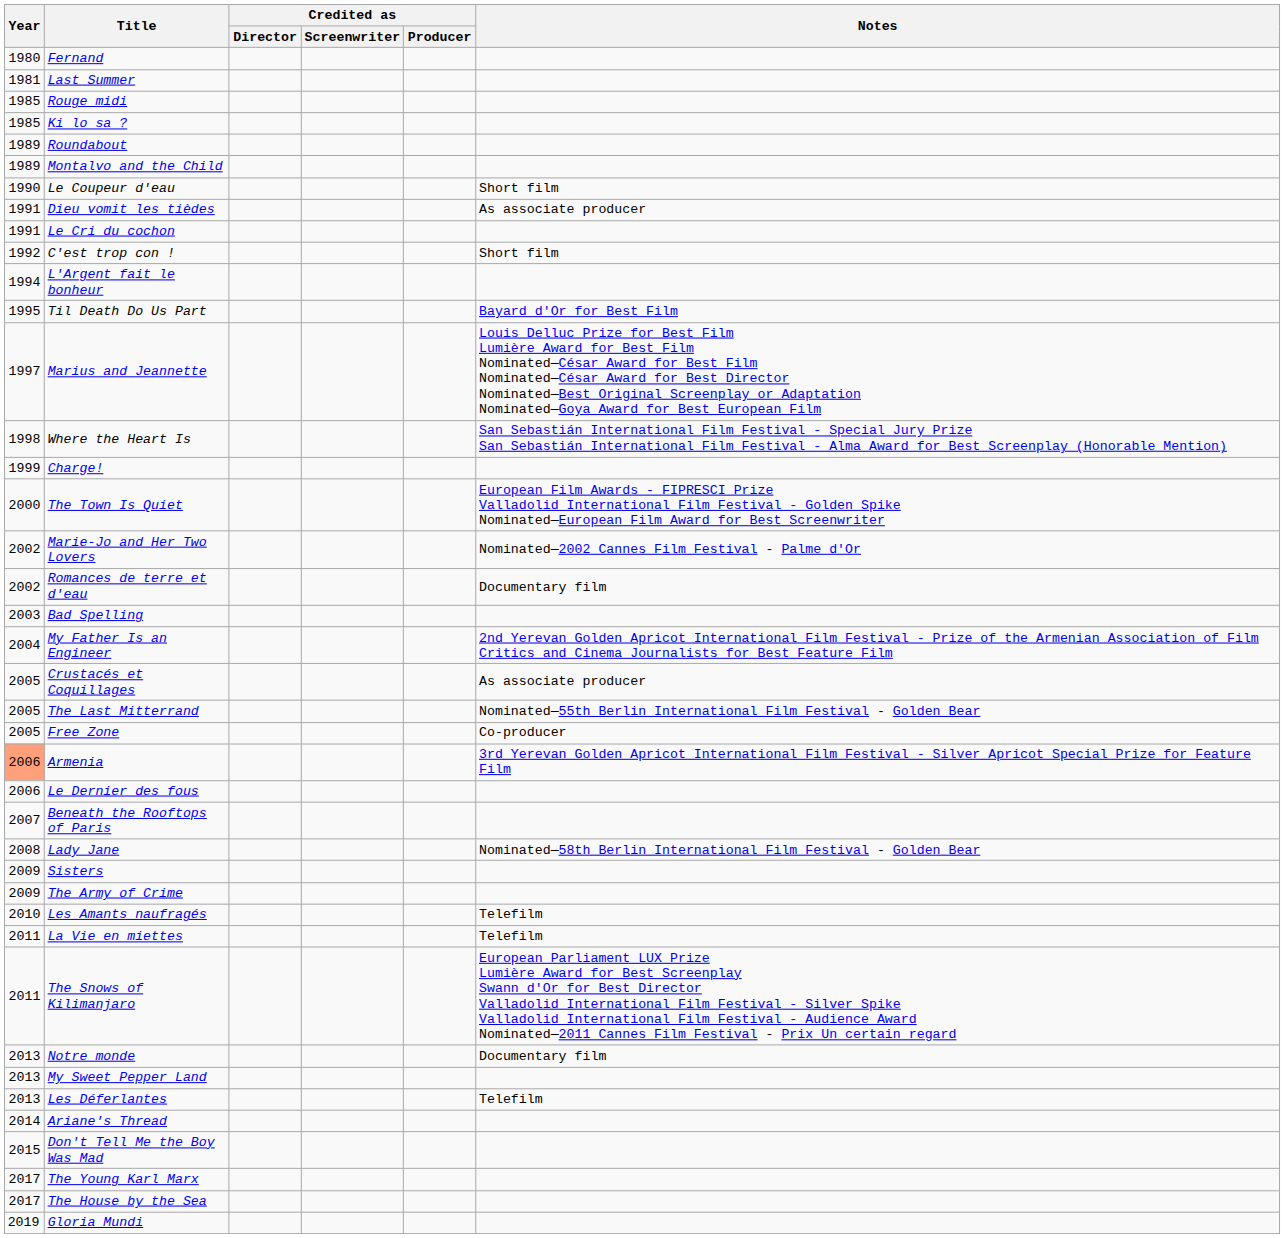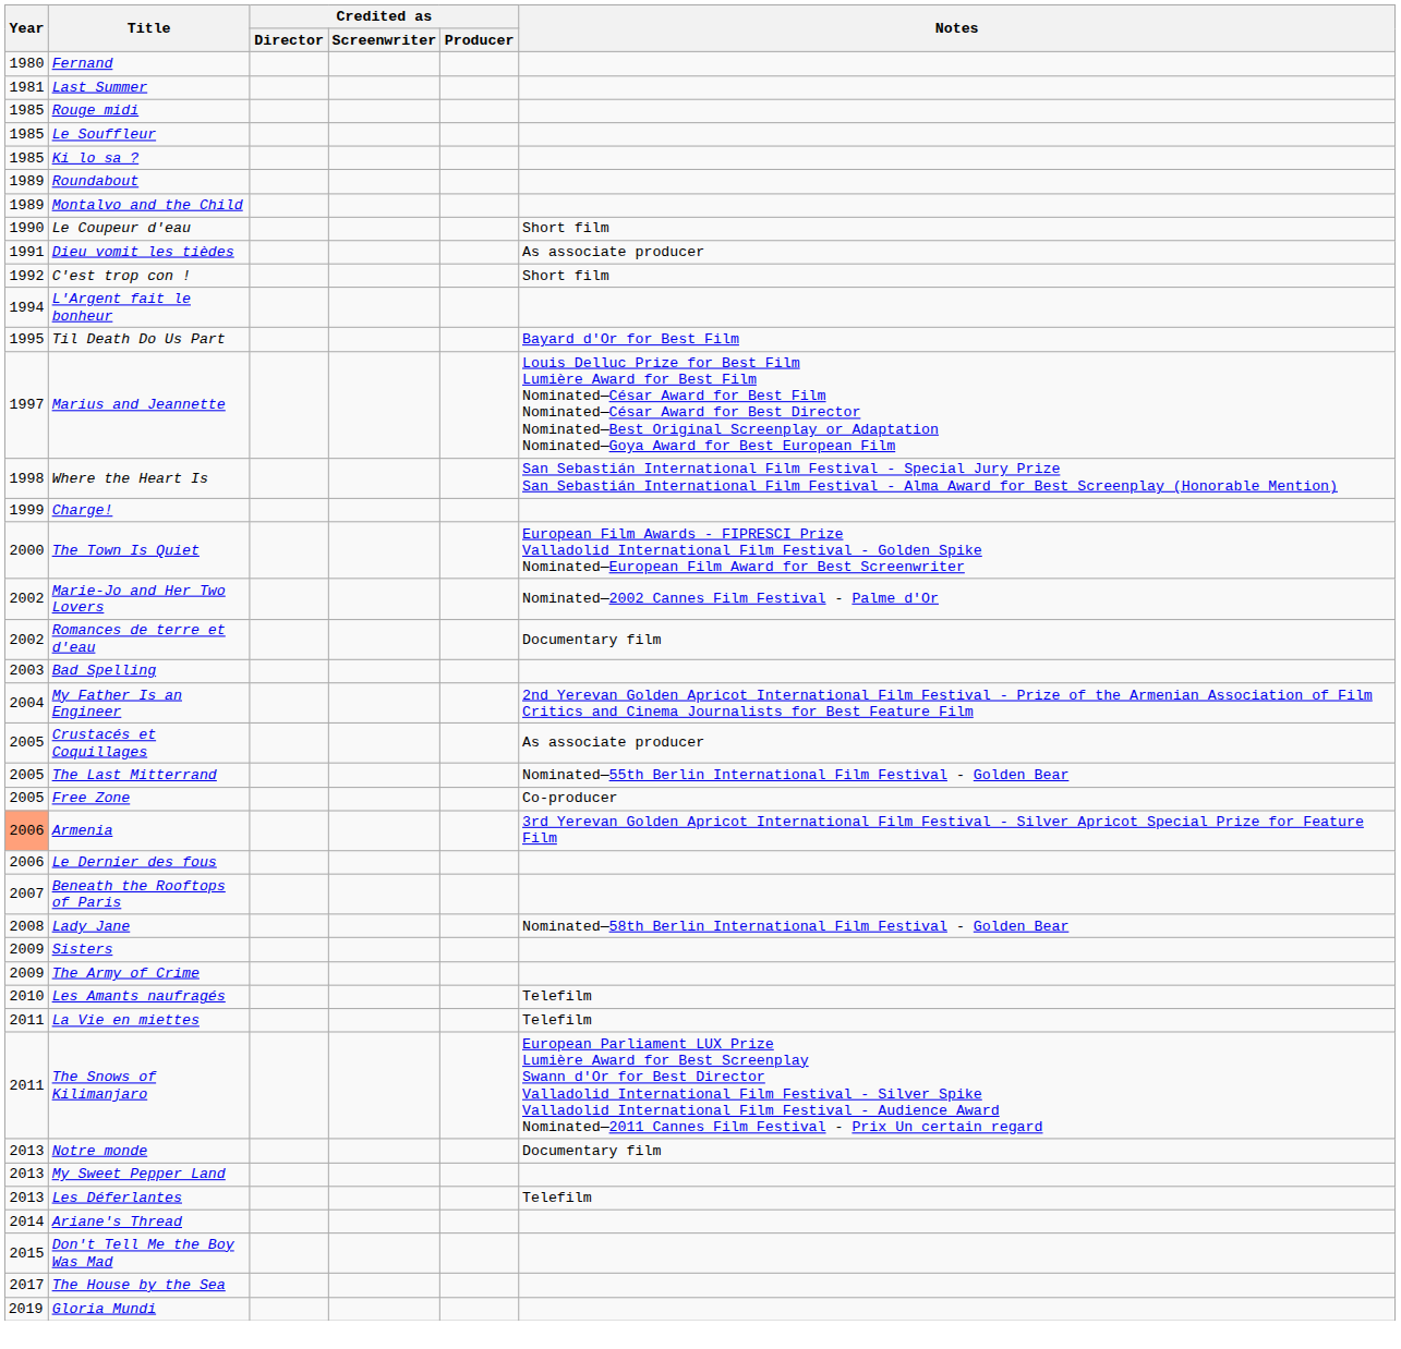+ row: 1985 | Le Souffleur
- row: 1991 | Le Cri du cochon
- row: 2017 | The Young Karl Marx
